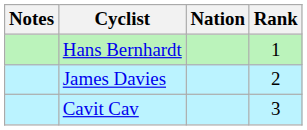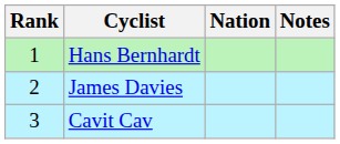columns swapped: Rank <-> Notes
